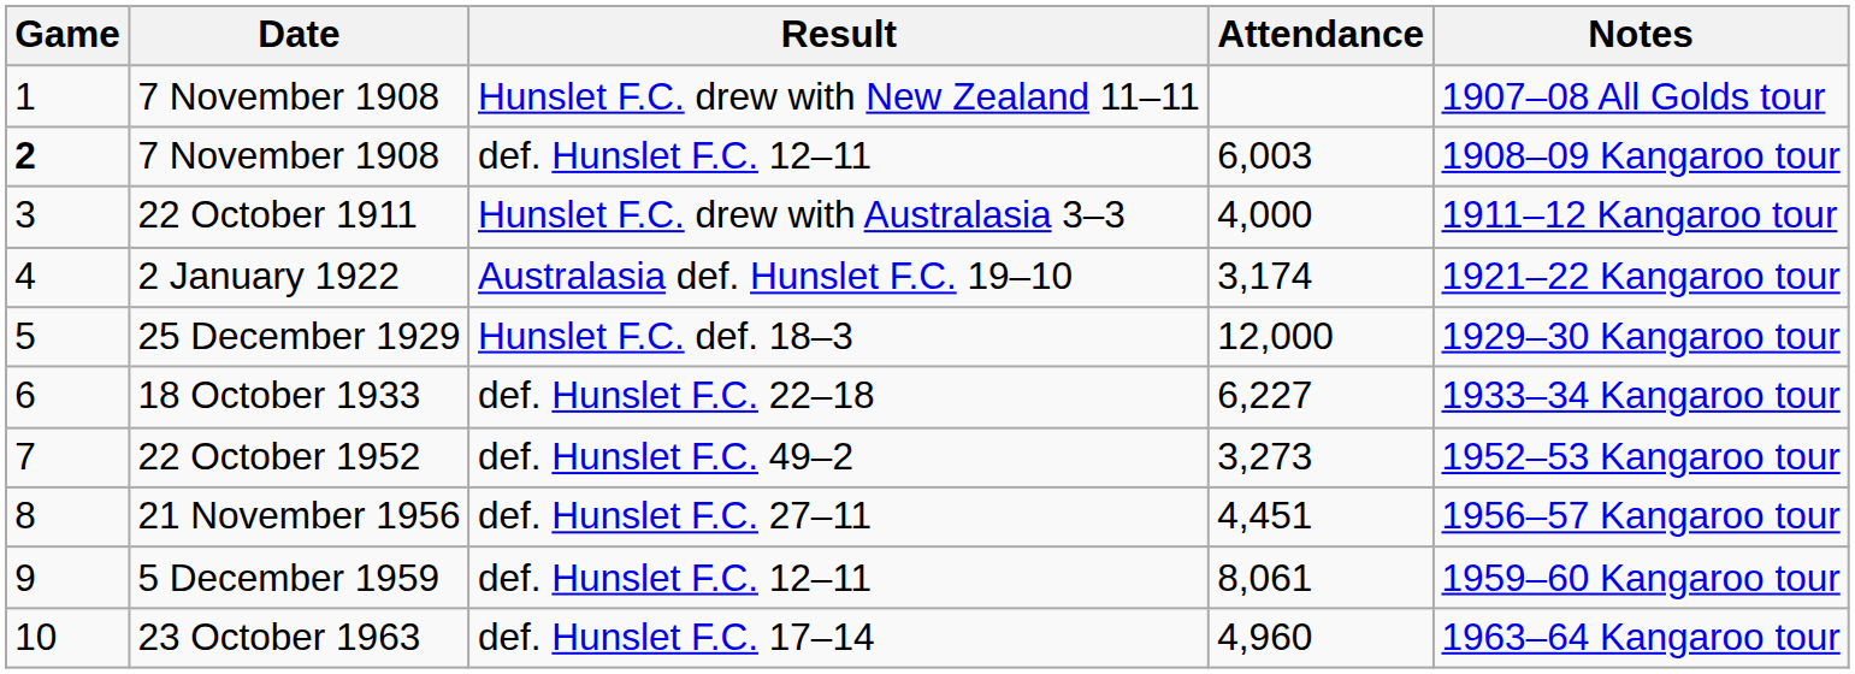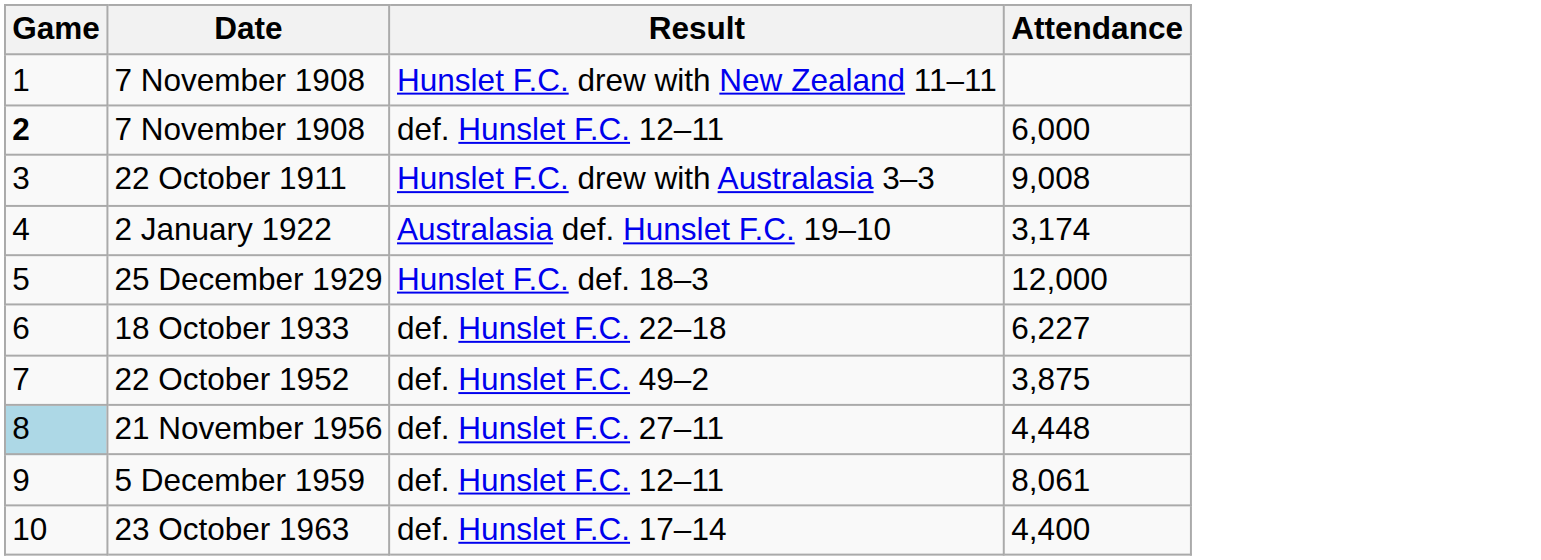- column: Notes | 1907–08 All Golds tour | 1908–09 Kangaroo tour | 1911–12 Kangaroo tour | 1921–22 Kangaroo tour | 1929–30 Kangaroo tour | 1933–34 Kangaroo tour | 1952–53 Kangaroo tour | 1956–57 Kangaroo tour | 1959–60 Kangaroo tour | 1963–64 Kangaroo tour
7 November 1908 / def. Hunslet F.C. 12–11 | Attendance: 6,003 -> 6,000
22 October 1911 | Attendance: 4,000 -> 9,008
22 October 1952 | Attendance: 3,273 -> 3,875
21 November 1956 | Game: no background -> lightblue background
21 November 1956 | Attendance: 4,451 -> 4,448
23 October 1963 | Attendance: 4,960 -> 4,400
